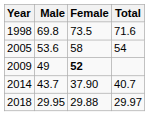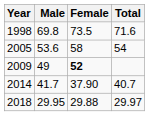2014 | Male: 43.7 -> 41.7
